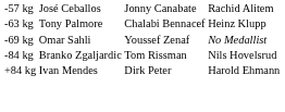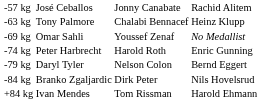+ row: -74 kg | Peter Harbrecht | Harold Roth | Enric Gunning
+ row: -79 kg | Daryl Tyler | Nelson Colon | Bernd Eggert
-84 kg | column 3: Tom Rissman -> Dirk Peter
+84 kg | column 3: Dirk Peter -> Tom Rissman
